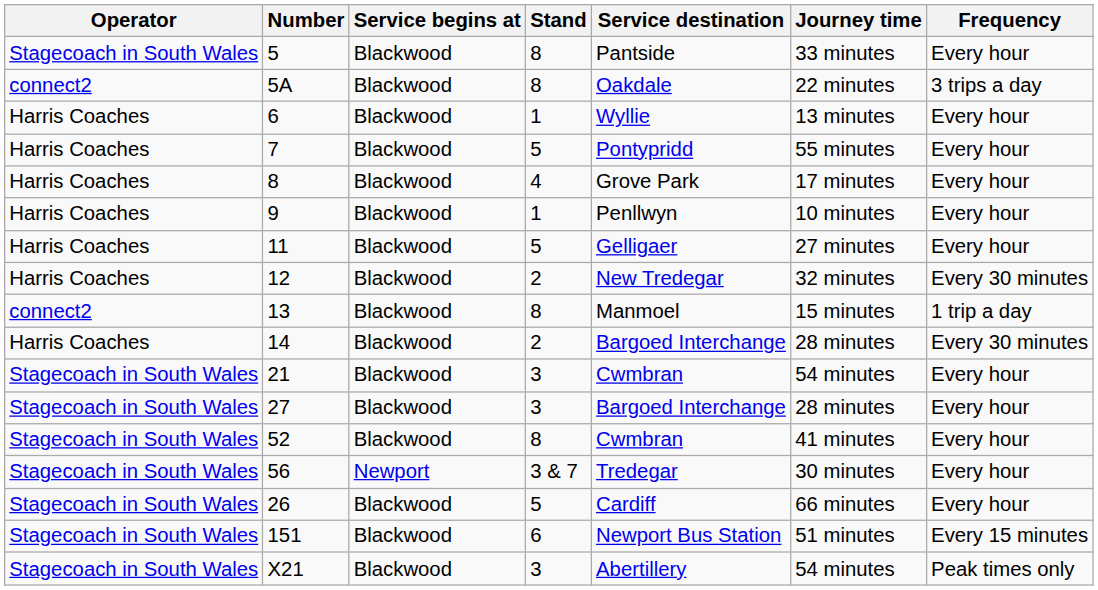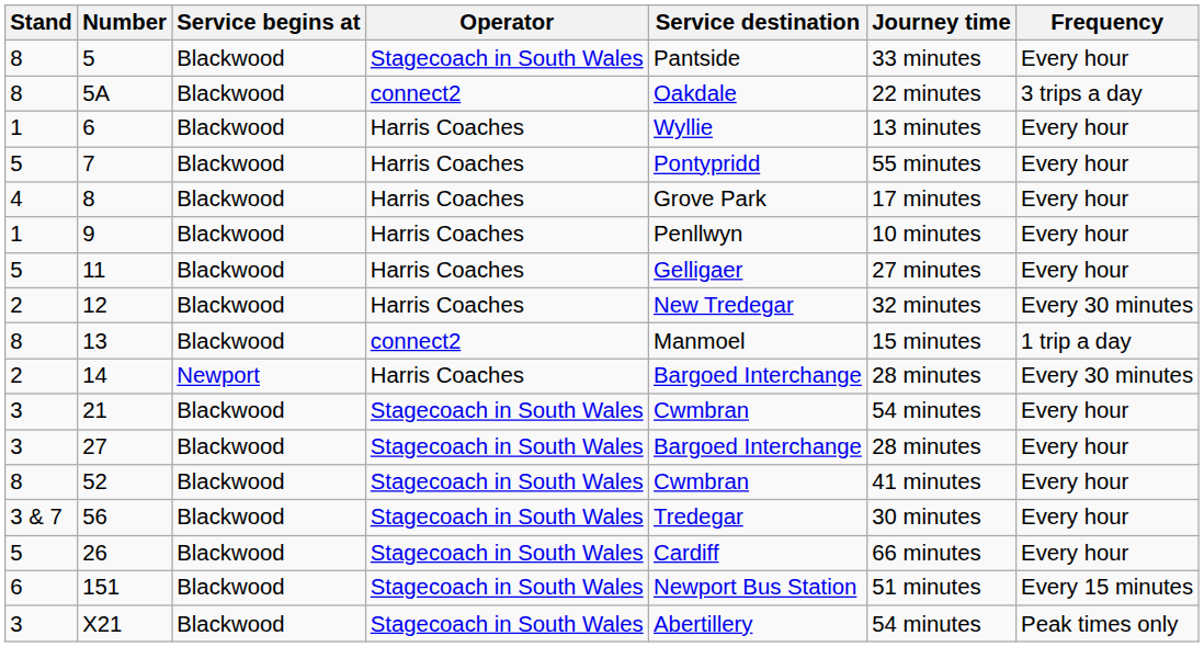columns swapped: Operator <-> Stand
14 | Service begins at: Blackwood -> Newport
56 | Service begins at: Newport -> Blackwood
